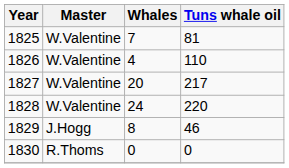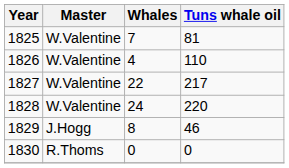1827 | Whales: 20 -> 22
